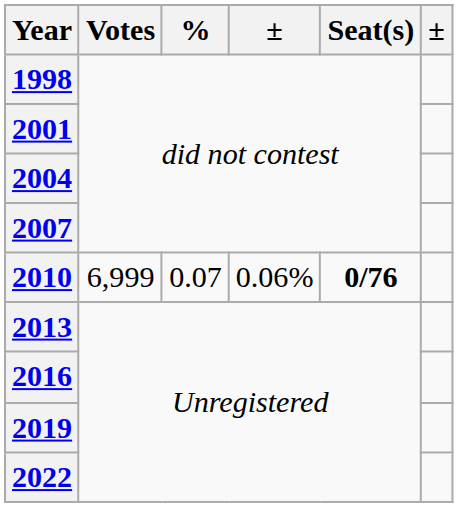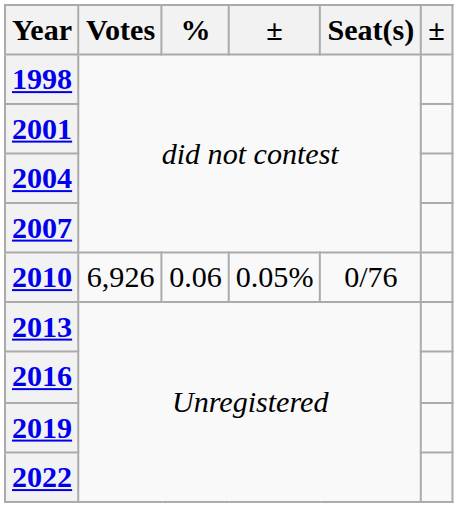2010 | Votes: 6,999 -> 6,926
2010 | %: 0.07 -> 0.06
2010 | column 4: 0.06% -> 0.05%
2010 | Seat(s): bold -> normal
